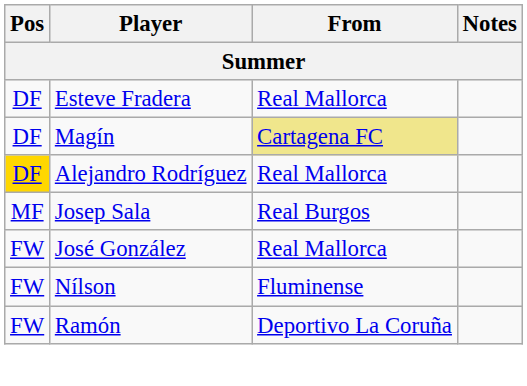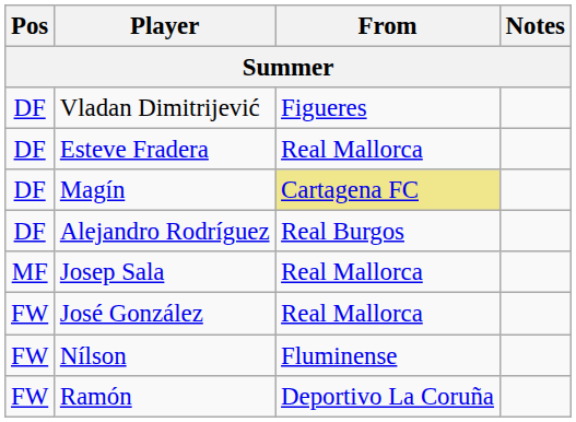+ row: DF | Vladan Dimitrijević | Figueres
Alejandro Rodríguez | Pos: gold background -> no background
Alejandro Rodríguez | From: Real Mallorca -> Real Burgos
Josep Sala | From: Real Burgos -> Real Mallorca
